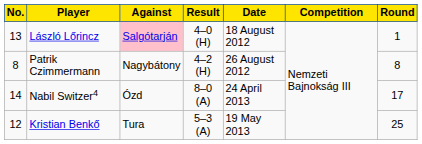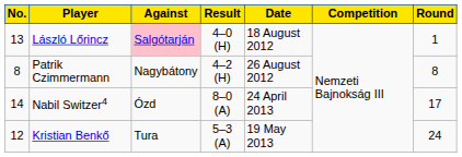Kristian Benkő | Round: 25 -> 24
